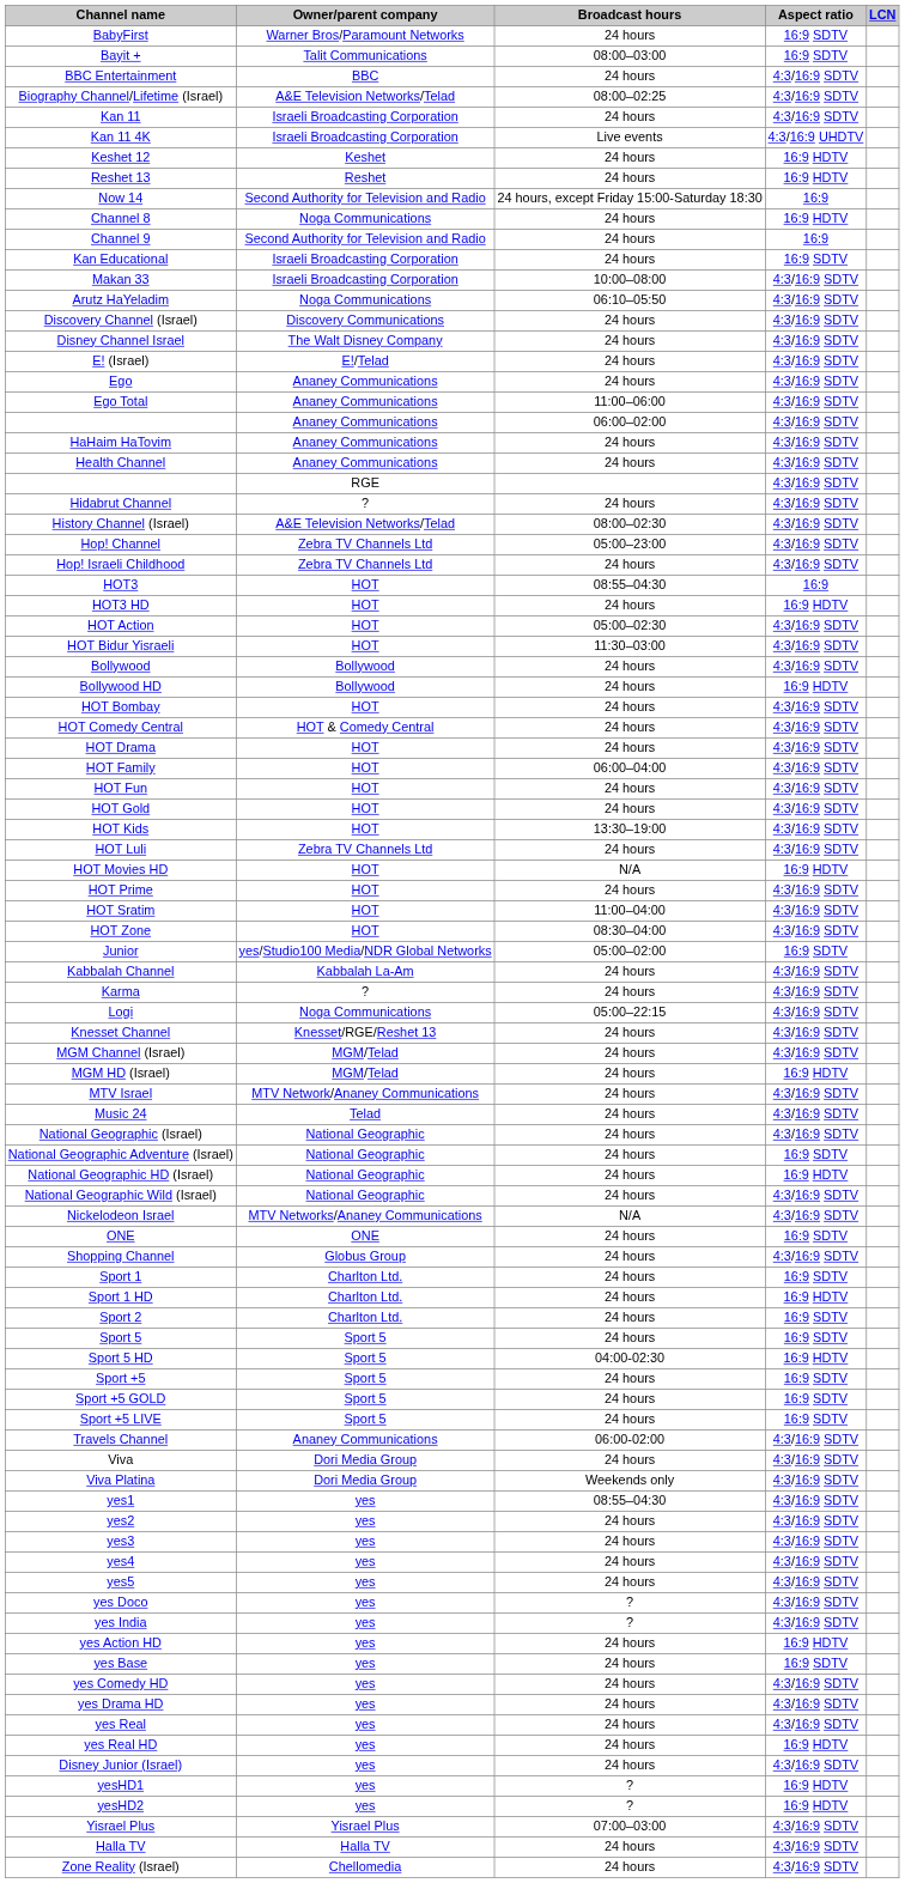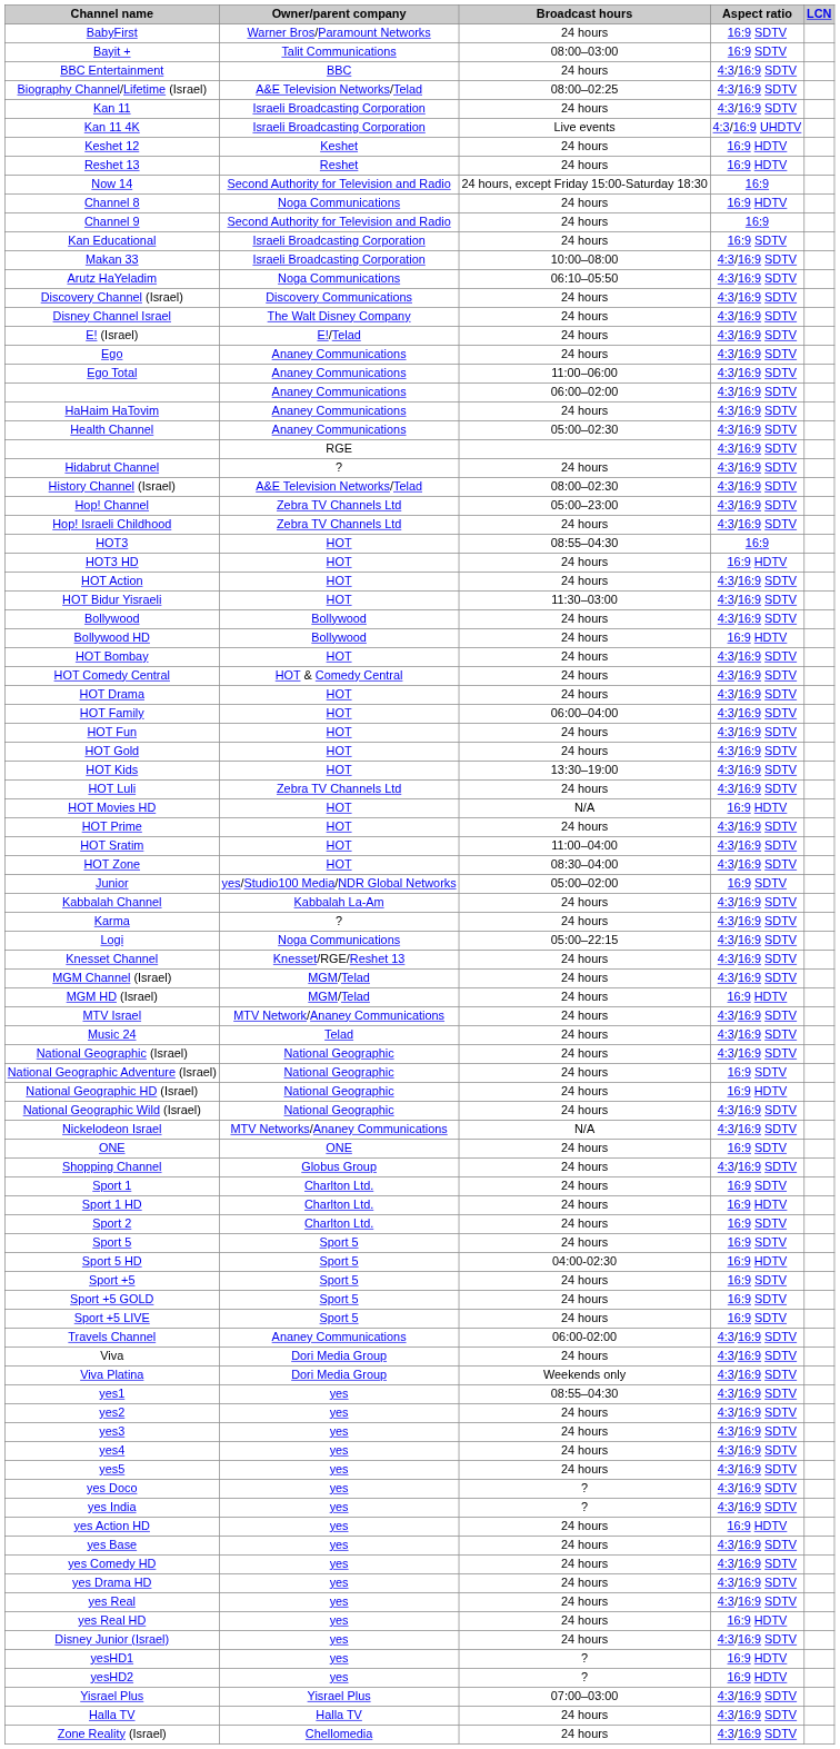Health Channel | Broadcast hours: 24 hours -> 05:00–02:30
HOT Action | Broadcast hours: 05:00–02:30 -> 24 hours
yes Base | Aspect ratio: 16:9 SDTV -> 4:3/16:9 SDTV
